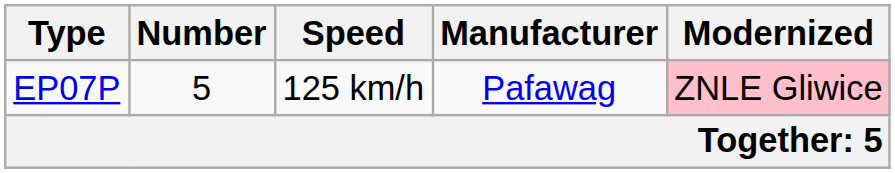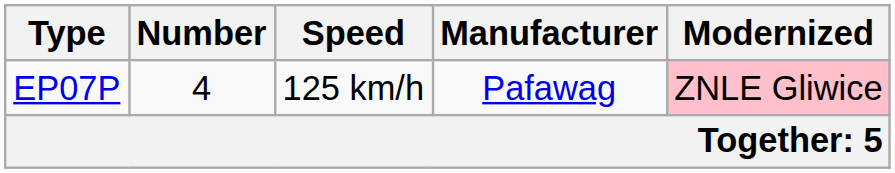EP07P | Number: 5 -> 4
